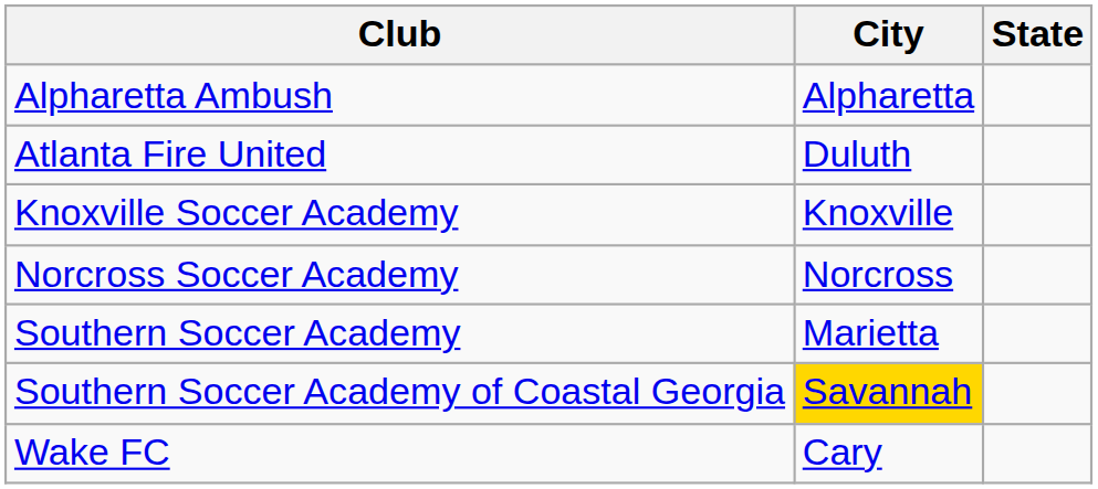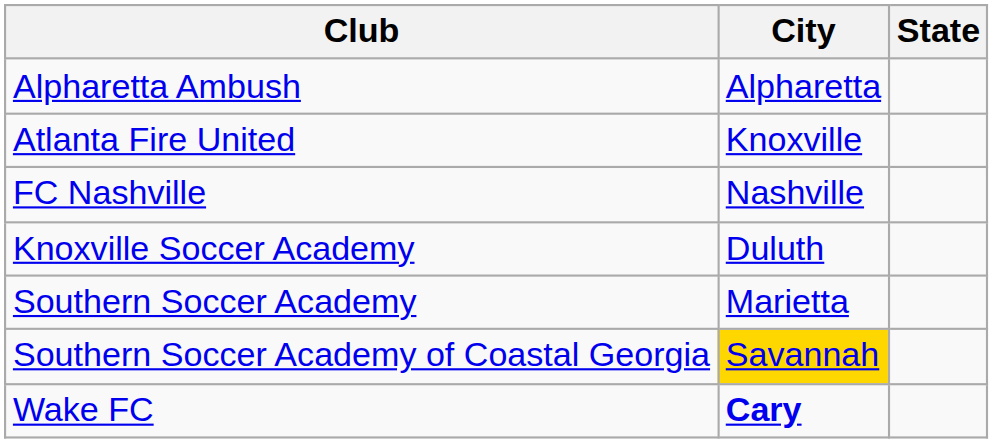Atlanta Fire United | City: Duluth -> Knoxville
+ row: FC Nashville | Nashville
Knoxville Soccer Academy | City: Knoxville -> Duluth
- row: Norcross Soccer Academy | Norcross
Wake FC | City: normal -> bold
